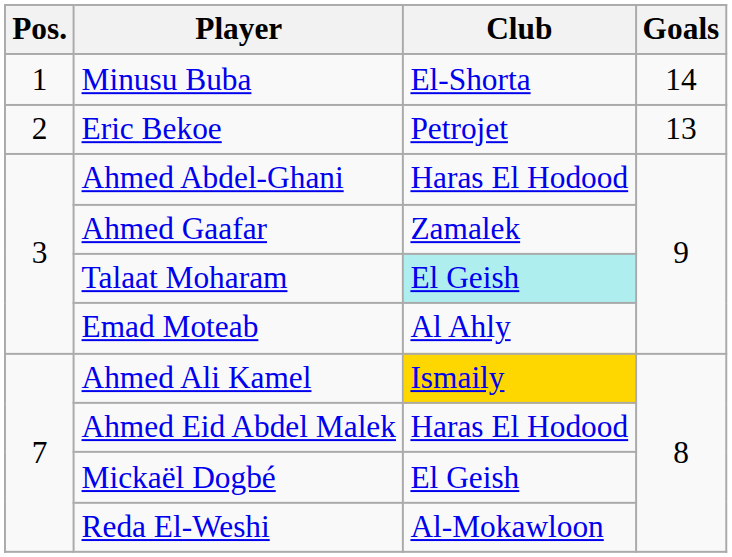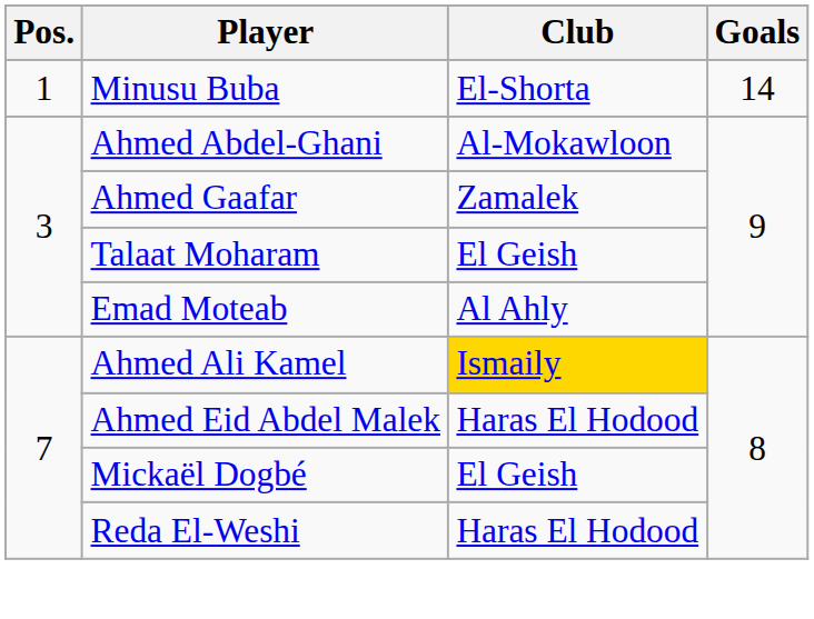- row: 2 | Eric Bekoe | Petrojet | 13
Ahmed Abdel-Ghani | Club: Haras El Hodood -> Al-Mokawloon
Talaat Moharam | Club: paleturquoise background -> no background
Reda El-Weshi | Club: Al-Mokawloon -> Haras El Hodood
